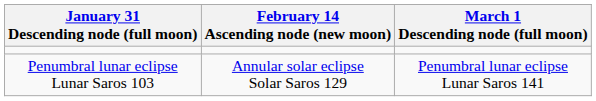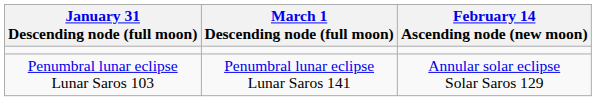columns swapped: February 14 Ascending node (new moon) <-> March 1 Descending node (full moon)
